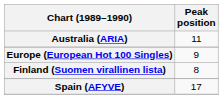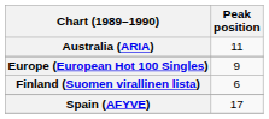Finland (Suomen virallinen lista) | Peak position: 8 -> 6
